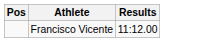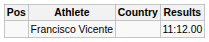+ column: Country
